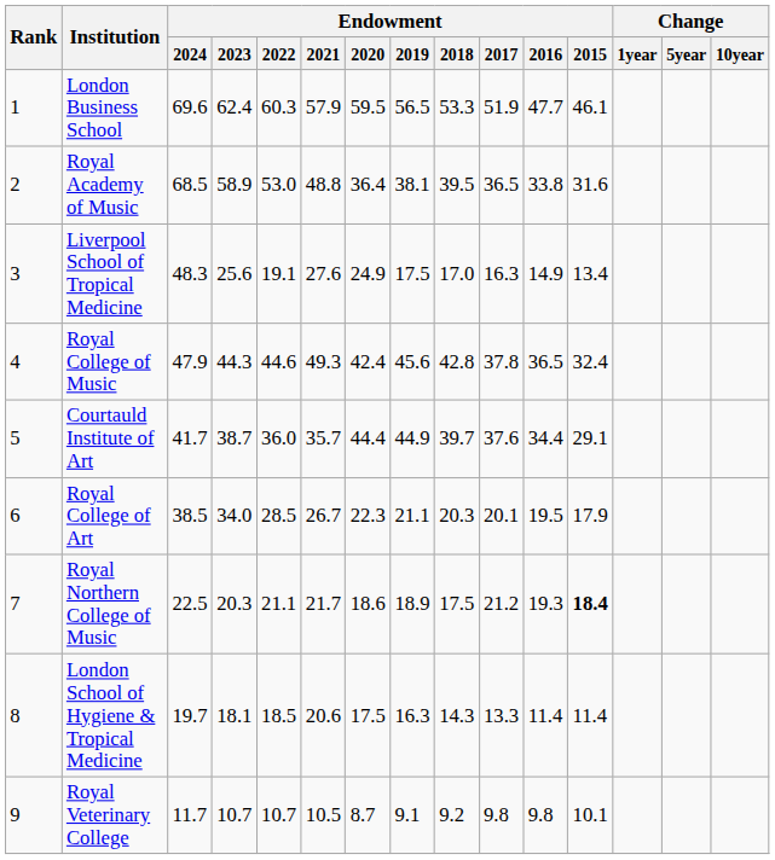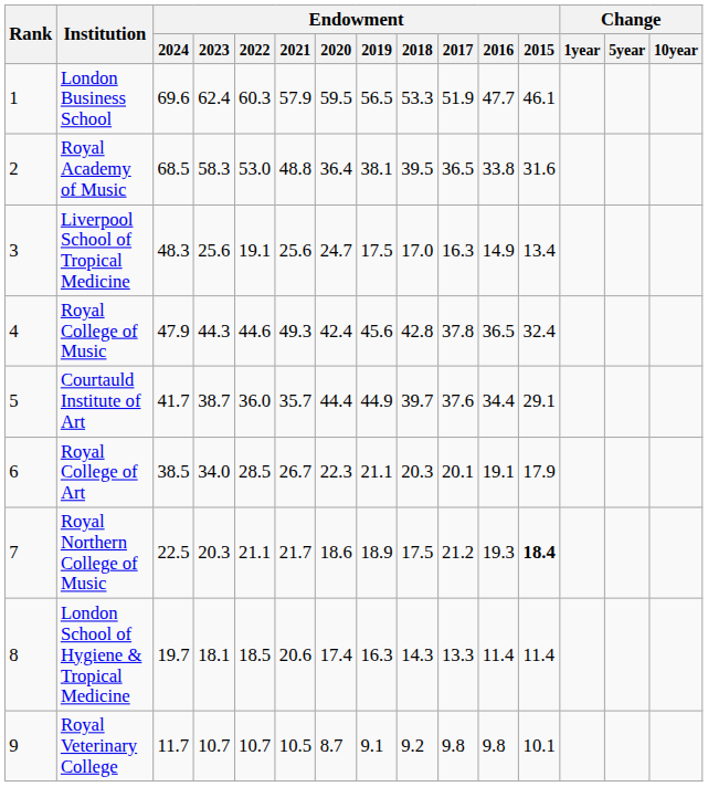Royal Academy of Music | Endowment / 2023: 58.9 -> 58.3
Liverpool School of Tropical Medicine | Endowment / 2021: 27.6 -> 25.6
Liverpool School of Tropical Medicine | Endowment / 2020: 24.9 -> 24.7
Royal College of Art | Endowment / 2016: 19.5 -> 19.1
London School of Hygiene & Tropical Medicine | Endowment / 2020: 17.5 -> 17.4
